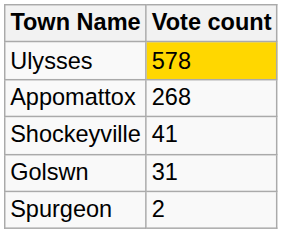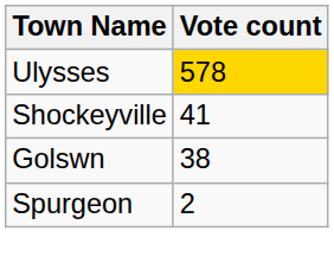- row: Appomattox | 268
Golswn | Vote count: 31 -> 38
